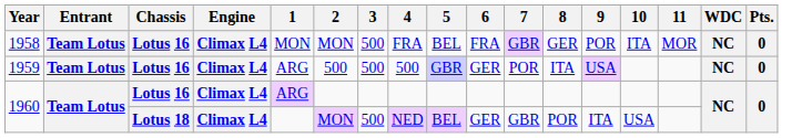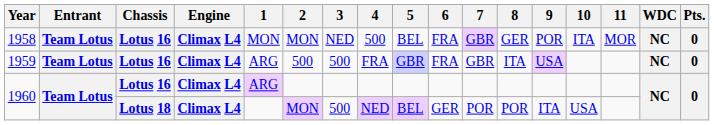1958 | 3: 500 -> NED
1958 | 4: FRA -> 500
1959 | 4: 500 -> FRA
1959 | 6: GER -> FRA
1959 | 7: POR -> GBR
1960 / Lotus 18 | 7: GBR -> POR
